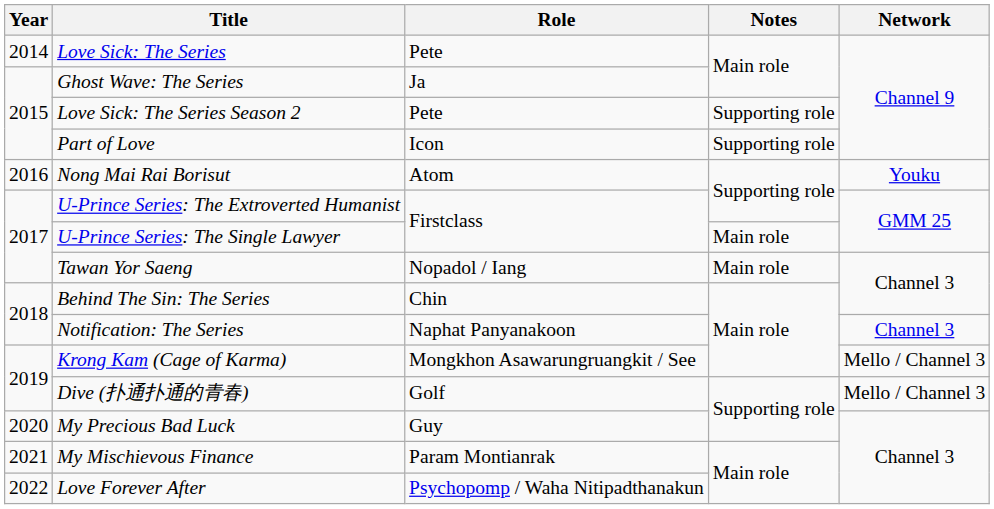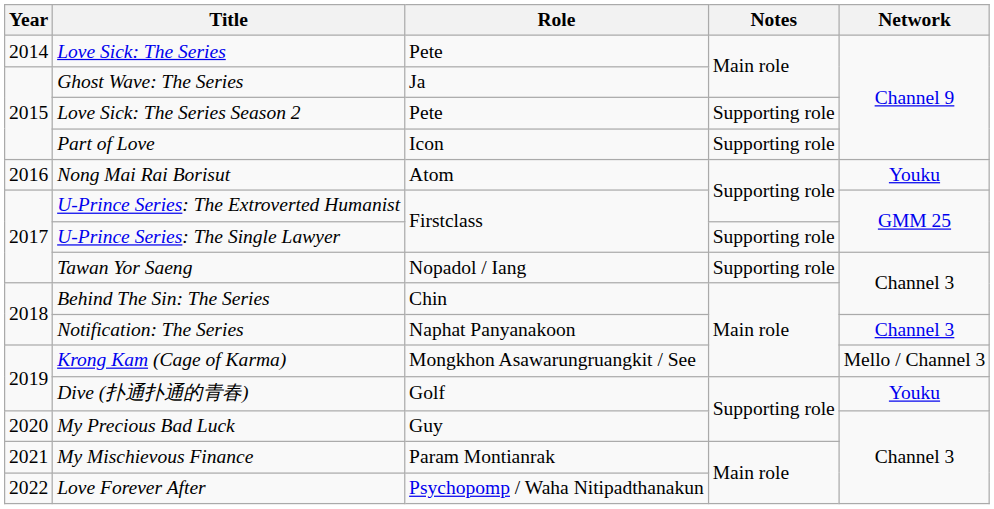U-Prince Series: The Single Lawyer | Notes: Main role -> Supporting role
Tawan Yor Saeng | Notes: Main role -> Supporting role
Dive (扑通扑通的青春) | Network: Mello / Channel 3 -> Youku
